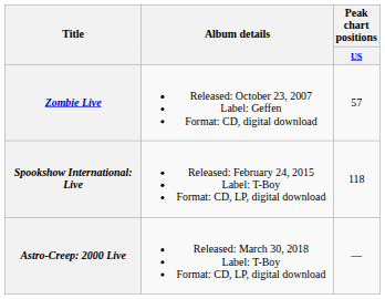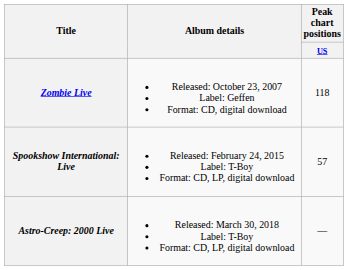Zombie Live | Peak chart positions / US: 57 -> 118
Spookshow International: Live | Peak chart positions / US: 118 -> 57
